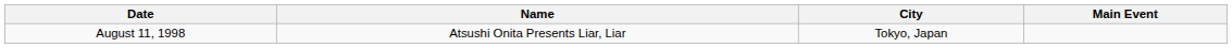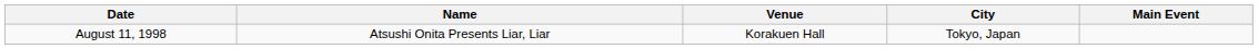+ column: Venue | Korakuen Hall
